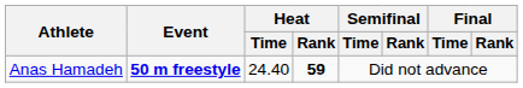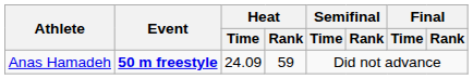Anas Hamadeh | Heat / Time: 24.40 -> 24.09
Anas Hamadeh | Heat / Rank: bold -> normal
